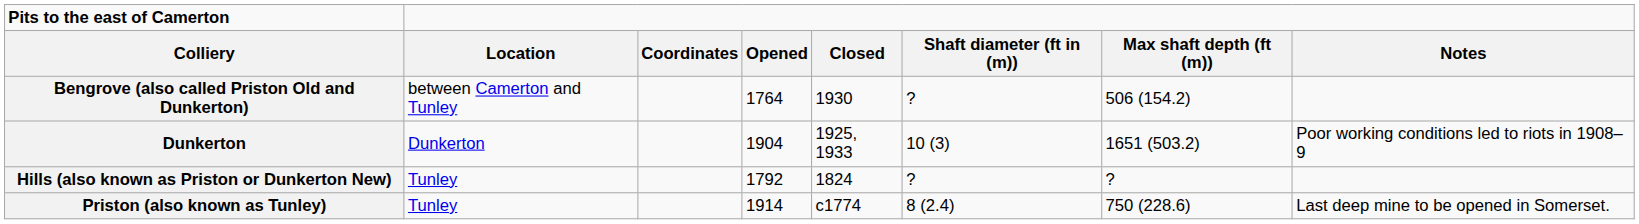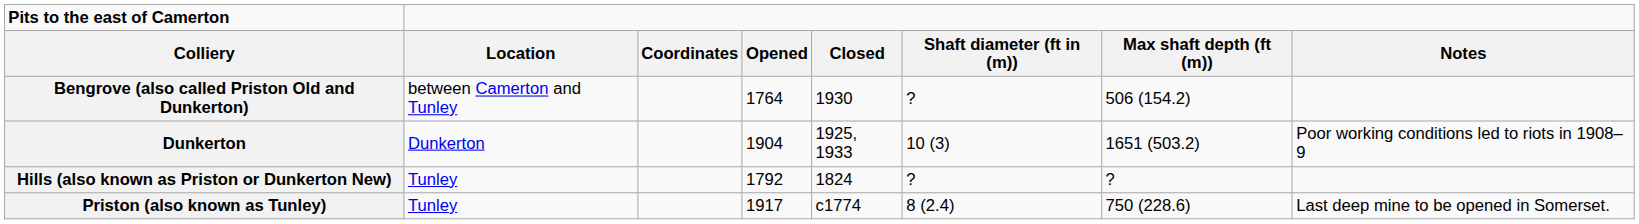Priston (also known as Tunley) | Opened: 1914 -> 1917
